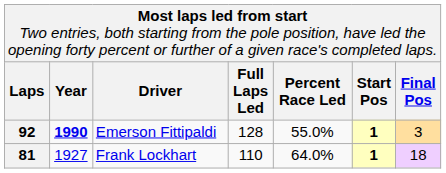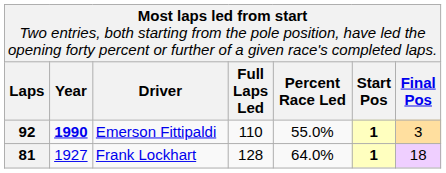Emerson Fittipaldi | column 4: 128 -> 110
Frank Lockhart | column 4: 110 -> 128
